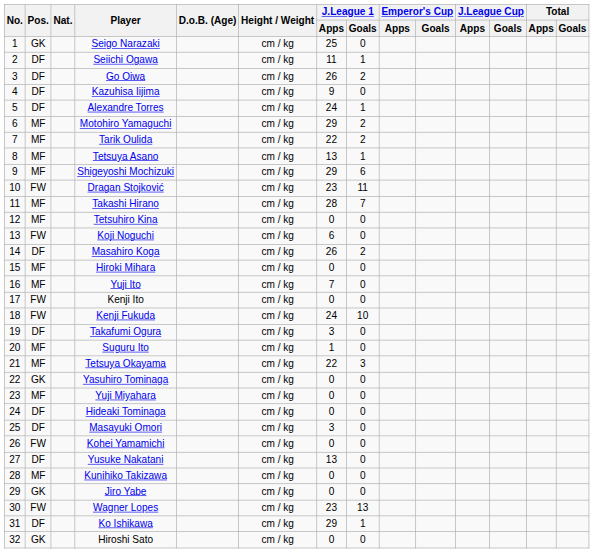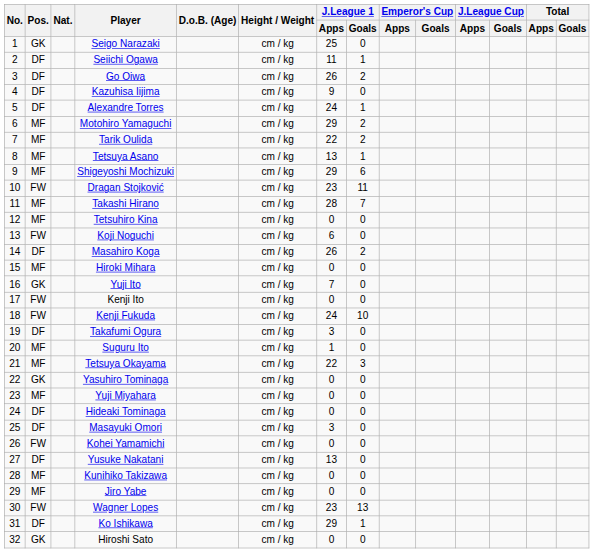Yuji Ito | Pos.: MF -> GK
Jiro Yabe | Pos.: GK -> MF
